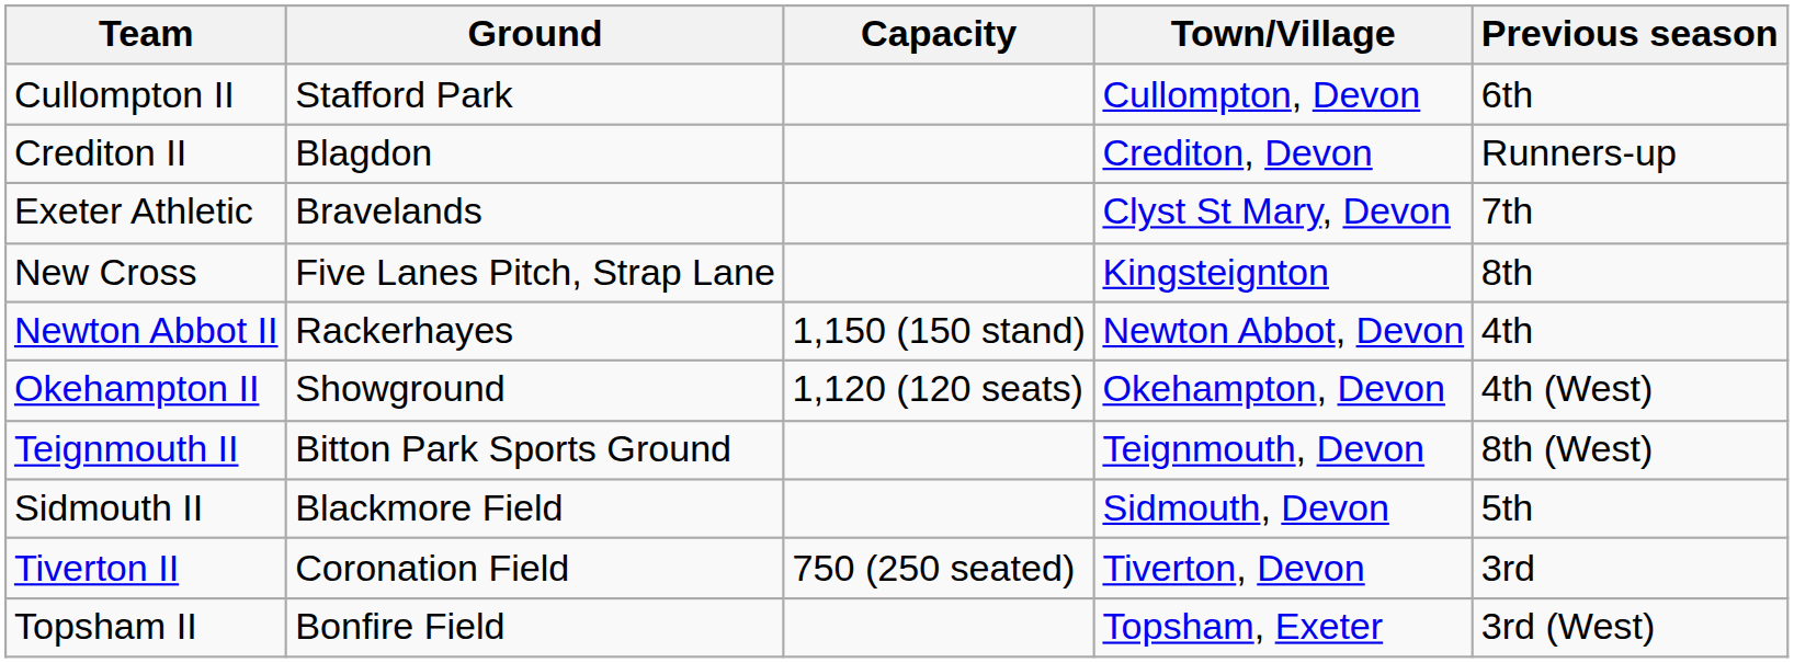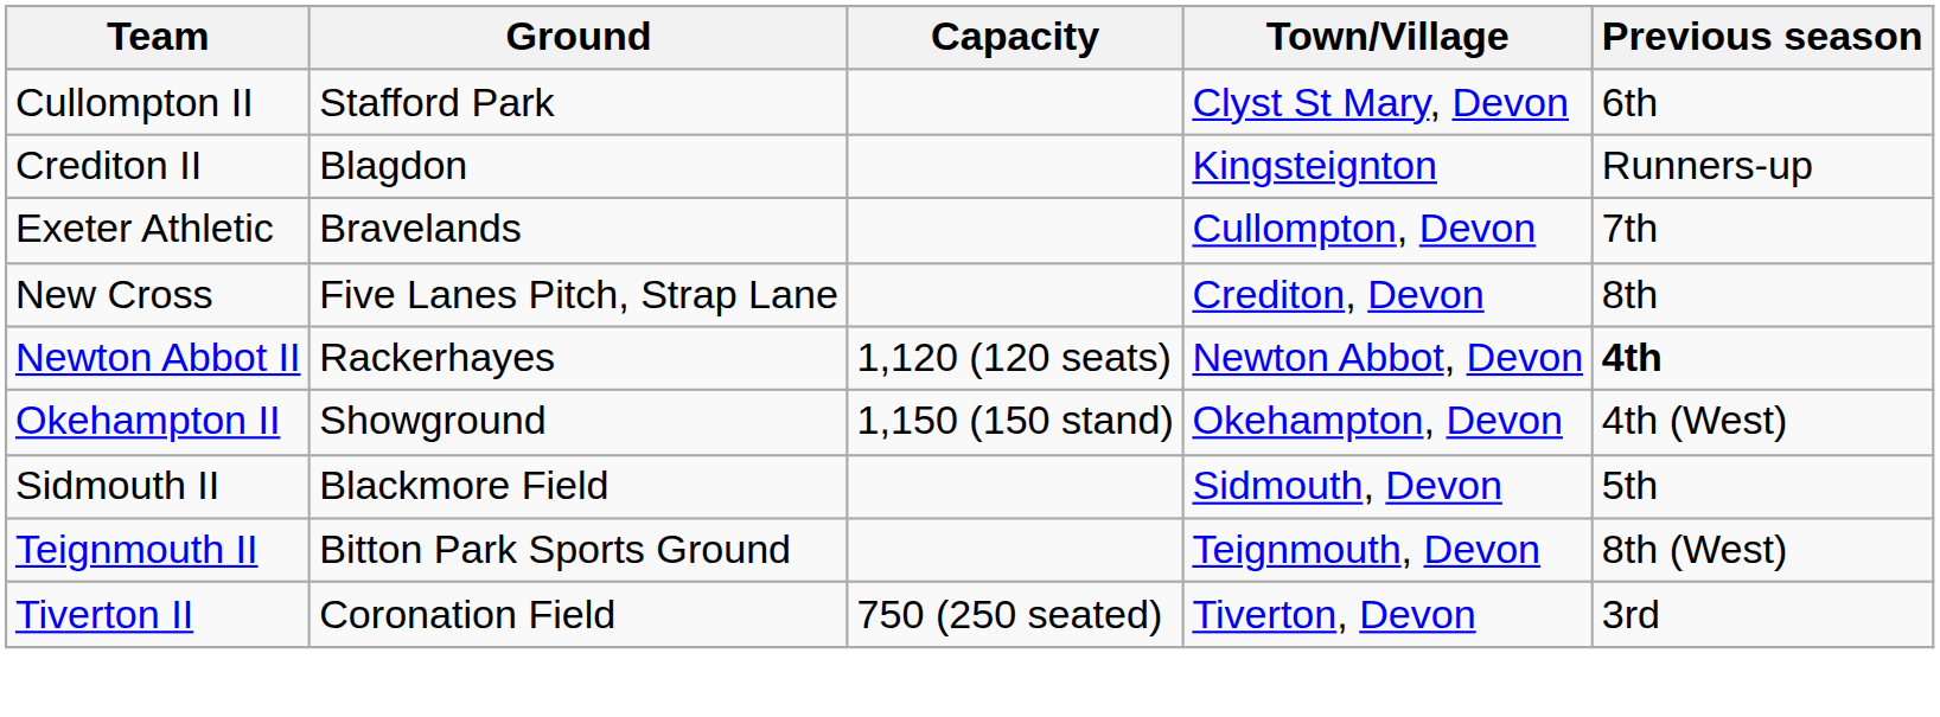Cullompton II | Town/Village: Cullompton, Devon -> Clyst St Mary, Devon
Crediton II | Town/Village: Crediton, Devon -> Kingsteignton
Exeter Athletic | Town/Village: Clyst St Mary, Devon -> Cullompton, Devon
New Cross | Town/Village: Kingsteignton -> Crediton, Devon
Newton Abbot II | Capacity: 1,150 (150 stand) -> 1,120 (120 seats)
Newton Abbot II | Previous season: normal -> bold
Okehampton II | Capacity: 1,120 (120 seats) -> 1,150 (150 stand)
rows swapped: Sidmouth II <-> Teignmouth II
- row: Topsham II | Bonfire Field | Topsham, Exeter | 3rd (West)
